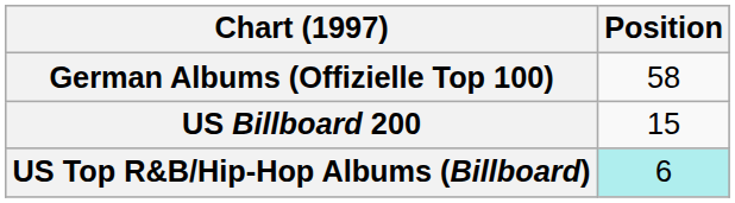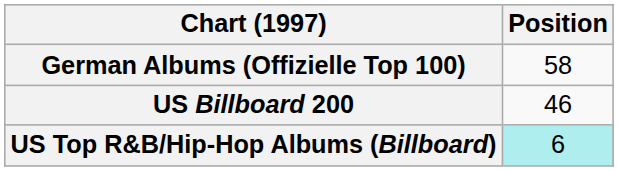US Billboard 200 | Position: 15 -> 46
